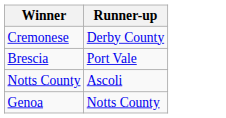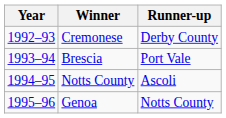+ column: Year | 1992–93 | 1993–94 | 1994–95 | 1995–96
